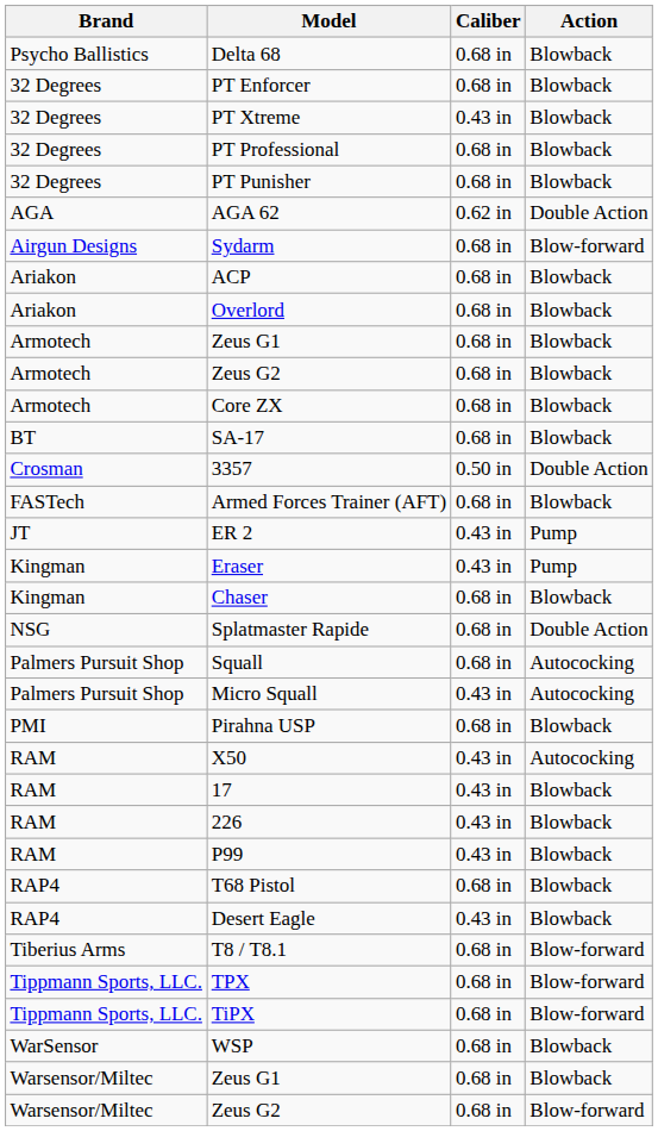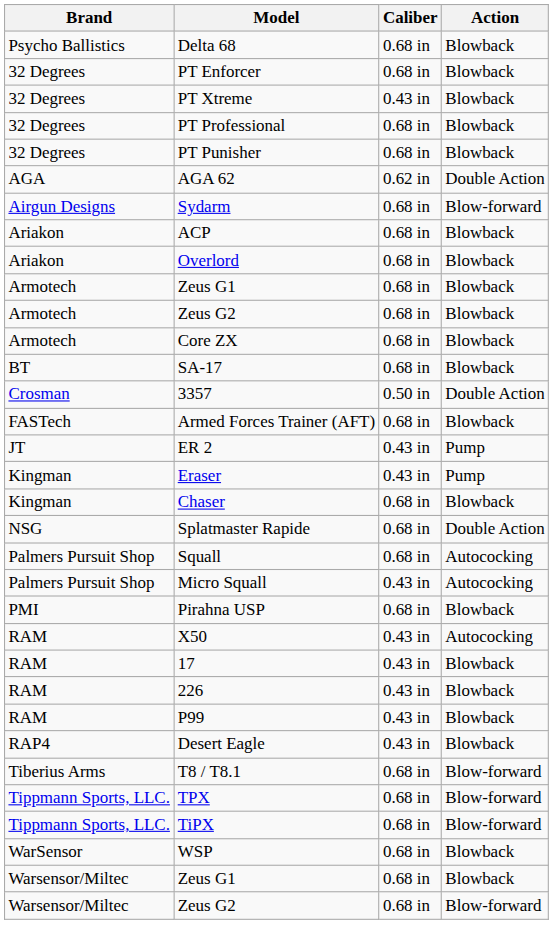- row: RAP4 | T68 Pistol | 0.68 in | Blowback
